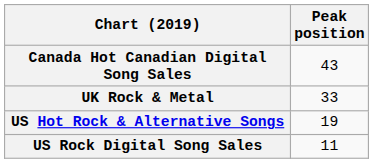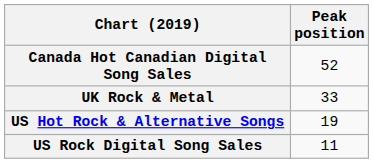Canada Hot Canadian Digital Song Sales | Peak position: 43 -> 52
